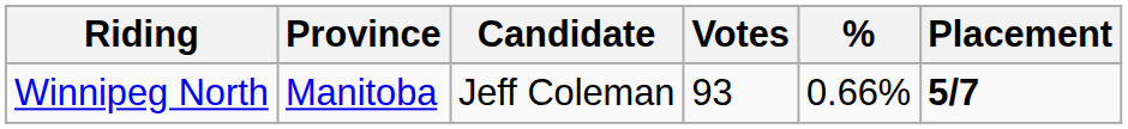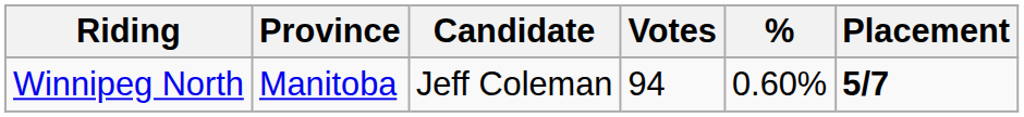Winnipeg North | Votes: 93 -> 94
Winnipeg North | %: 0.66% -> 0.60%
